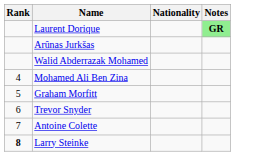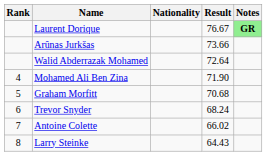+ column: Result | 76.67 | 73.66 | 72.64 | 71.90 | 70.68 | 68.24 | 66.02 | 64.43
Larry Steinke | Rank: bold -> normal
